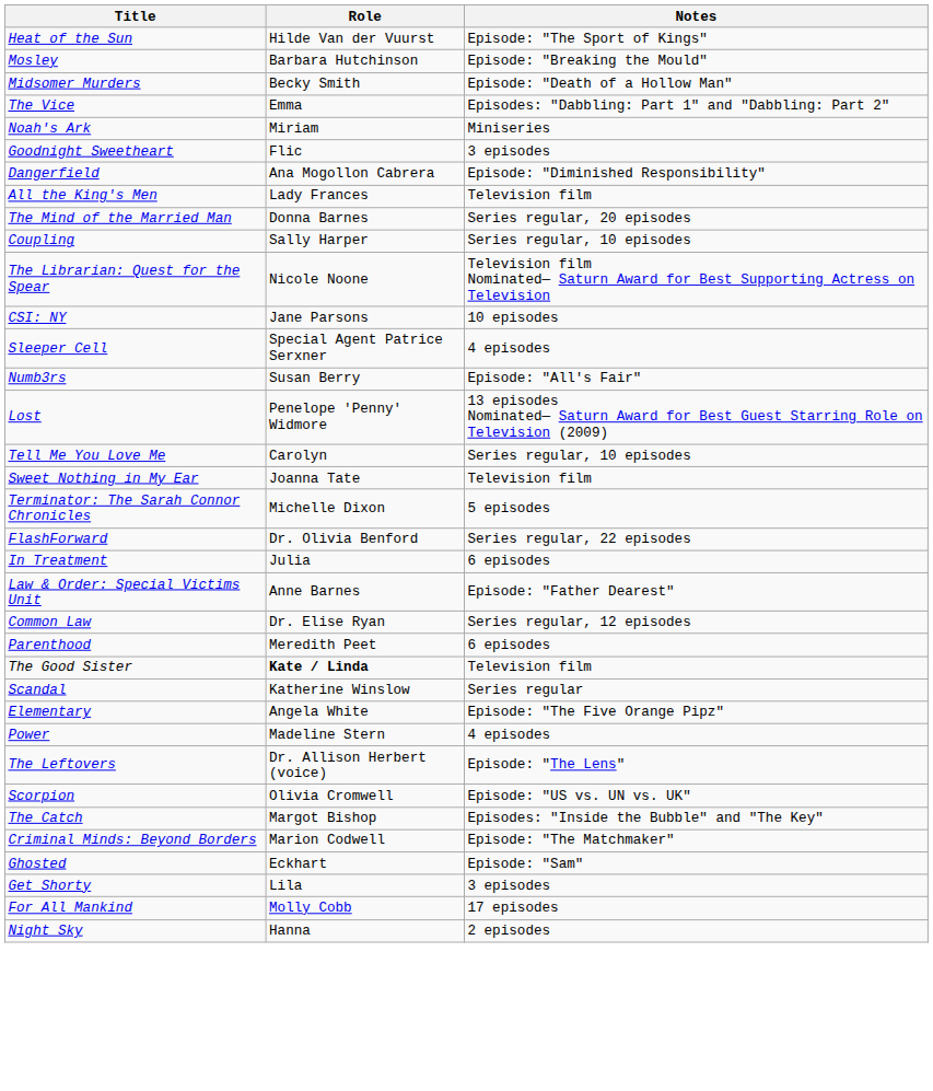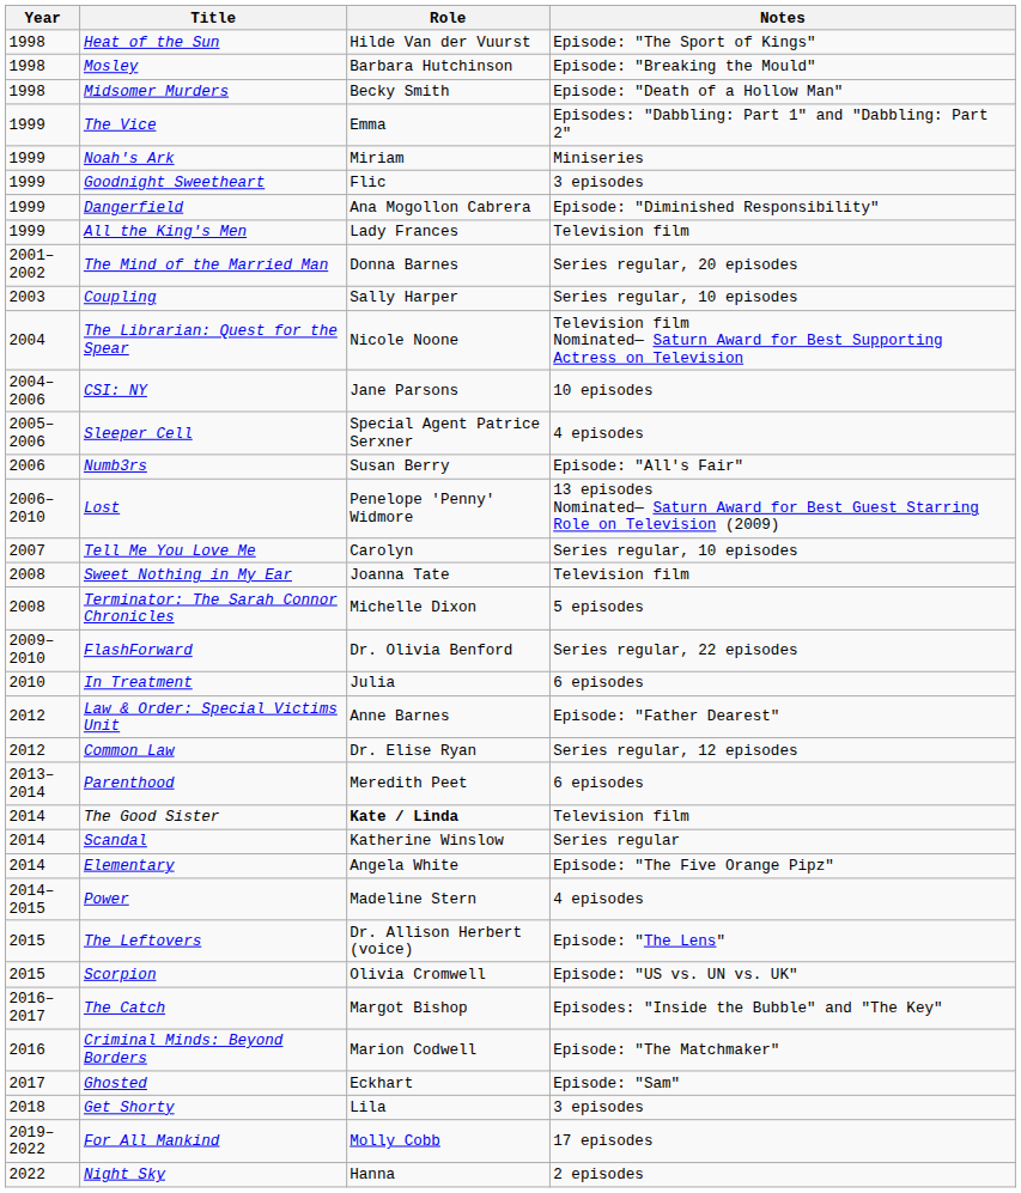+ column: Year | 1998 | 1998 | 1998 | 1999 | 1999 | 1999 | 1999 | 1999 | 2001–2002 | 2003 | 2004 | 2004–2006 | 2005–2006 | 2006 | 2006–2010 | 2007 | 2008 | 2008 | 2009–2010 | 2010 | 2012 | 2012 | 2013–2014 | 2014 | 2014 | 2014 | 2014–2015 | 2015 | 2015 | 2016–2017 | 2016 | 2017 | 2018 | 2019–2022 | 2022
